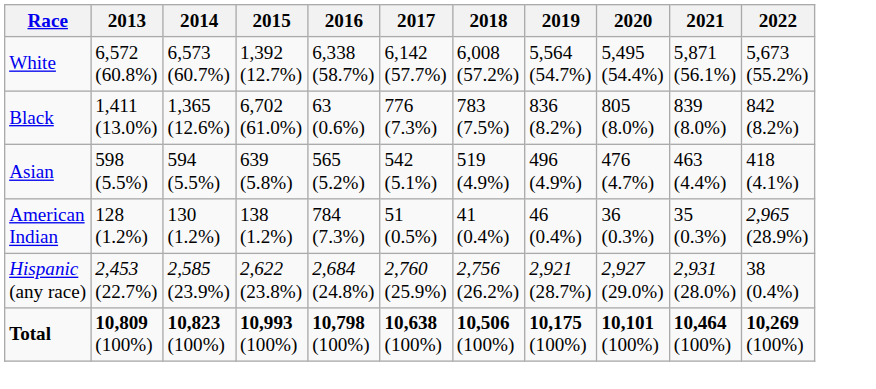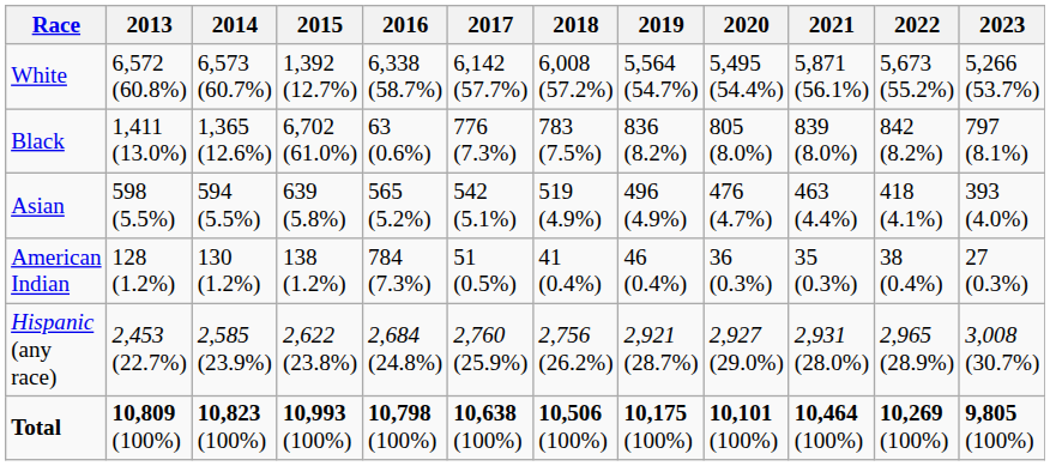+ column: 2023 | 5,266 (53.7%) | 797 (8.1%) | 393 (4.0%) | 27 (0.3%) | 3,008 (30.7%) | 9,805 (100%)
American Indian | 2022: 2,965 (28.9%) -> 38 (0.4%)
Hispanic (any race) | 2022: 38 (0.4%) -> 2,965 (28.9%)
